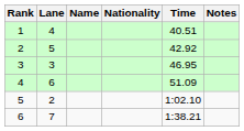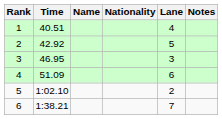columns swapped: Lane <-> Time
